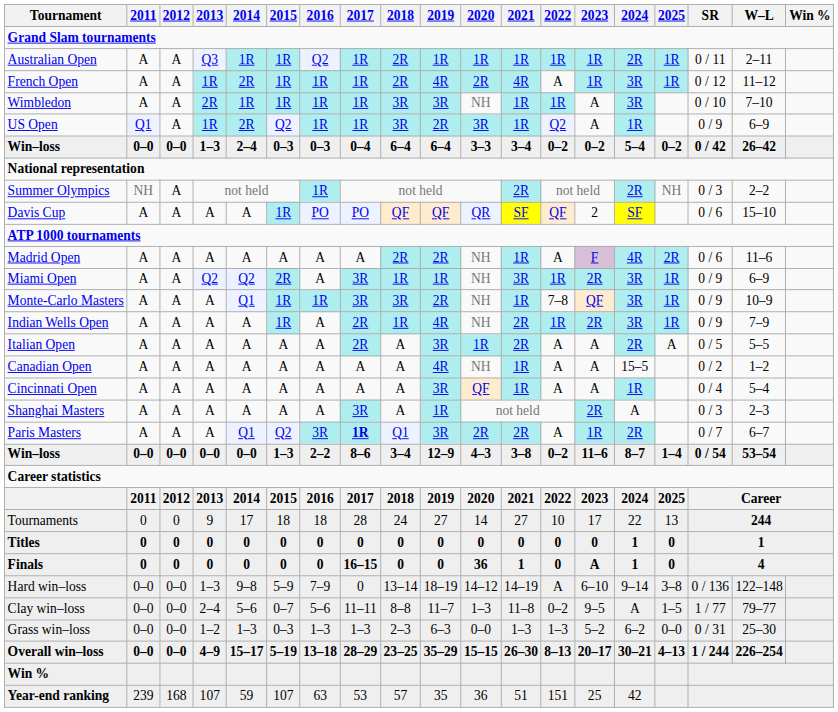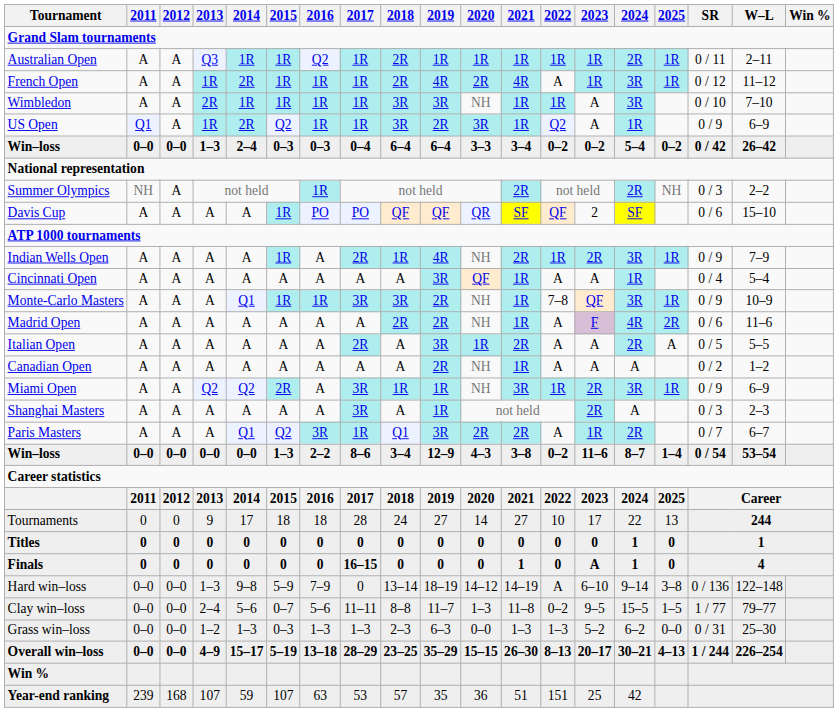rows swapped: Indian Wells Open <-> Madrid Open
rows swapped: Miami Open <-> Cincinnati Open
Canadian Open | 2019: 4R -> 2R
Canadian Open | 2024: 15–5 -> A
Paris Masters | 2017: bold -> normal
Finals | 2020: 36 -> 0
Clay win–loss | 2024: A -> 15–5
